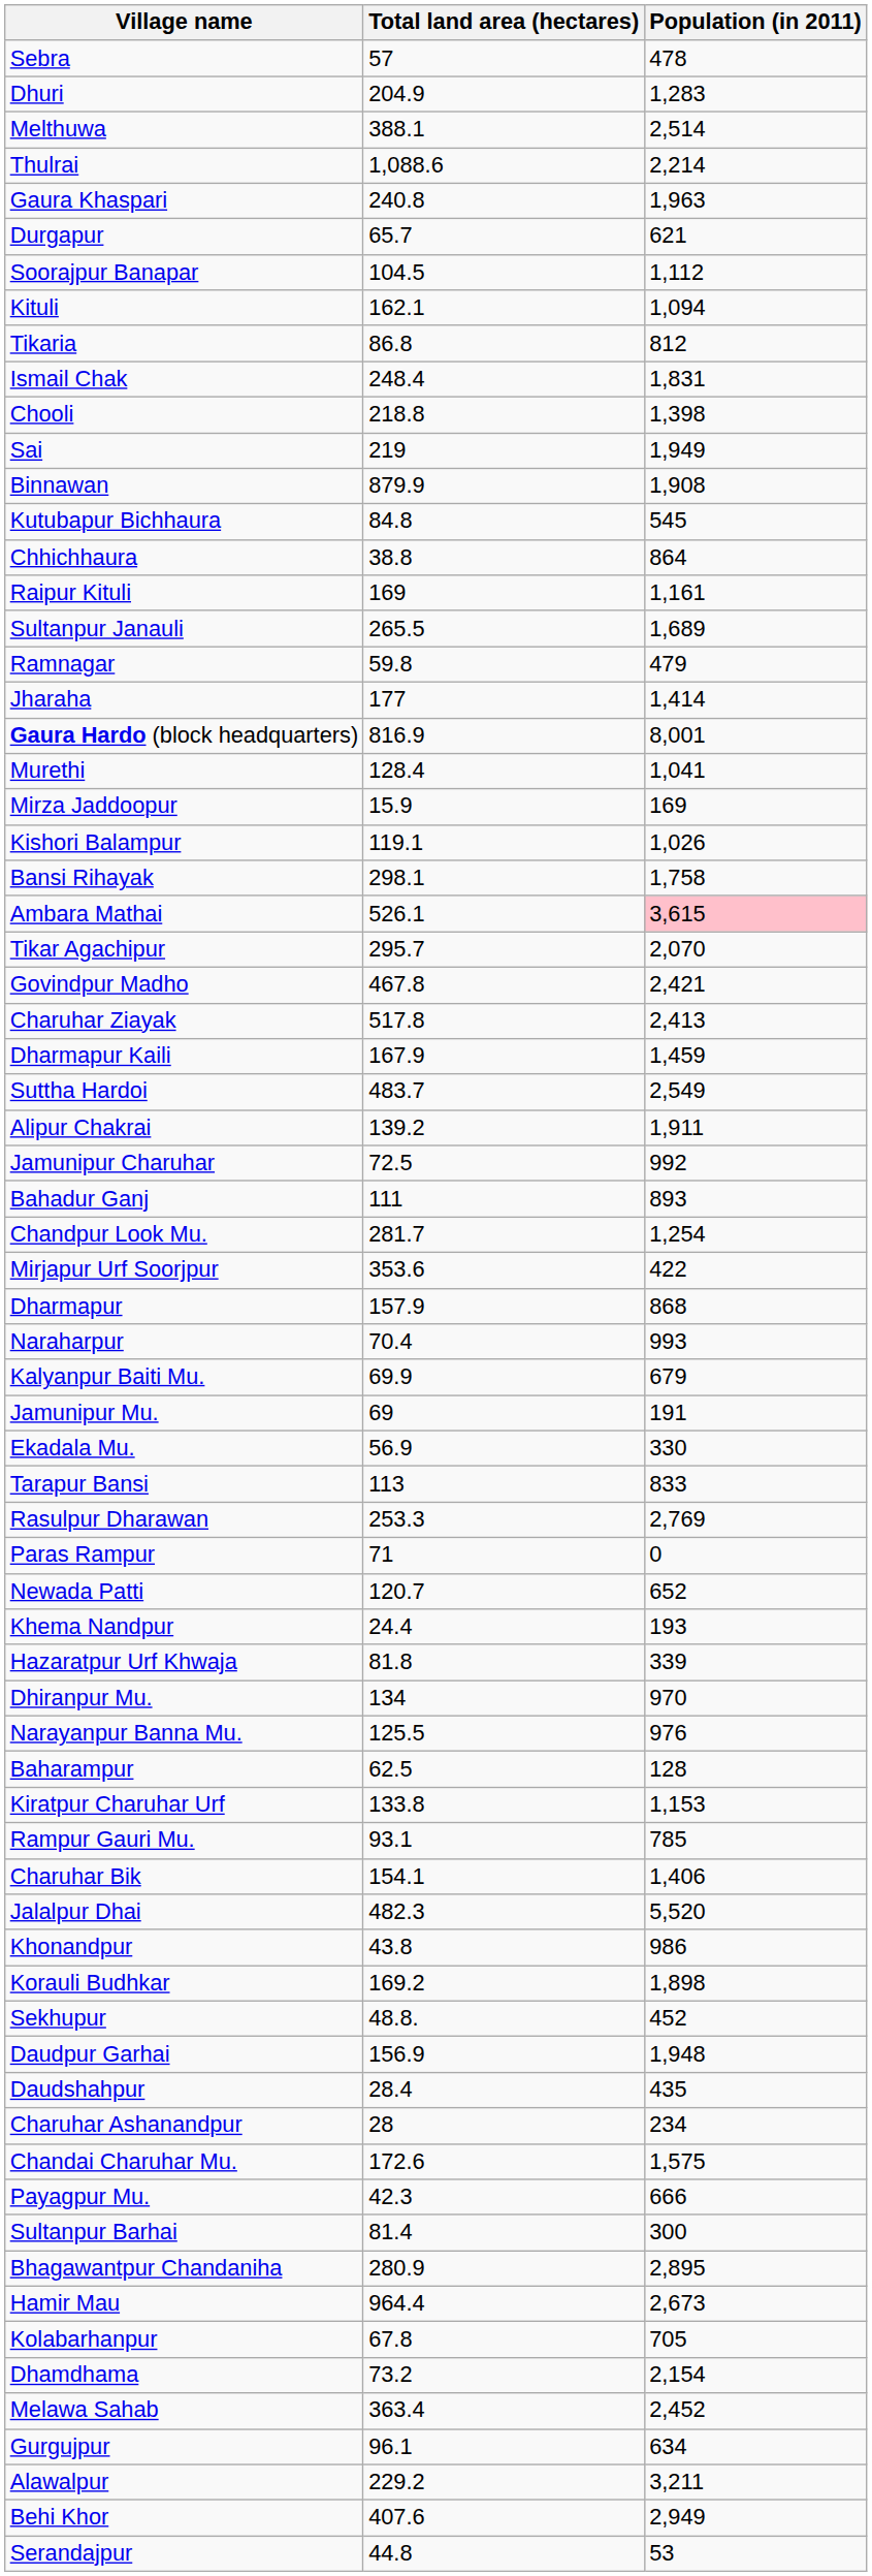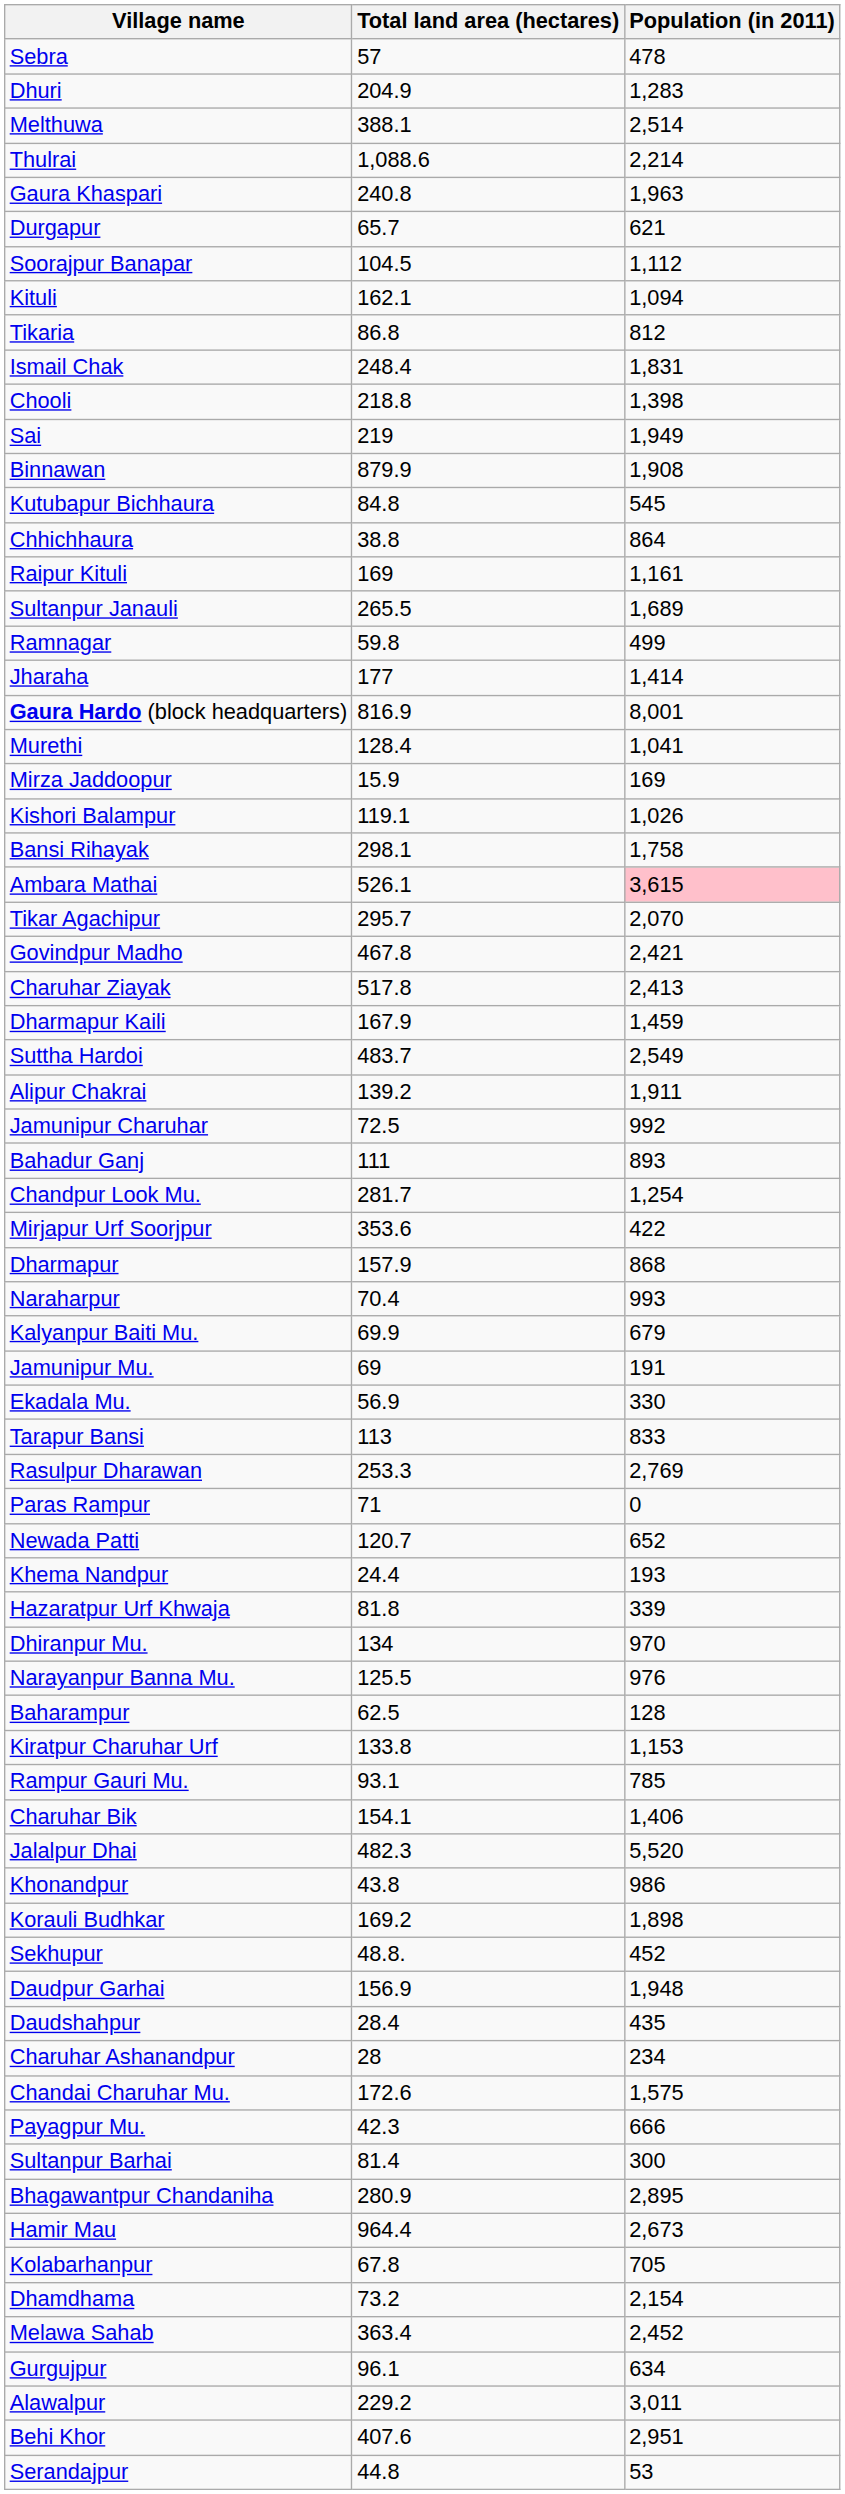Ramnagar | Population (in 2011): 479 -> 499
Alawalpur | Population (in 2011): 3,211 -> 3,011
Behi Khor | Population (in 2011): 2,949 -> 2,951
